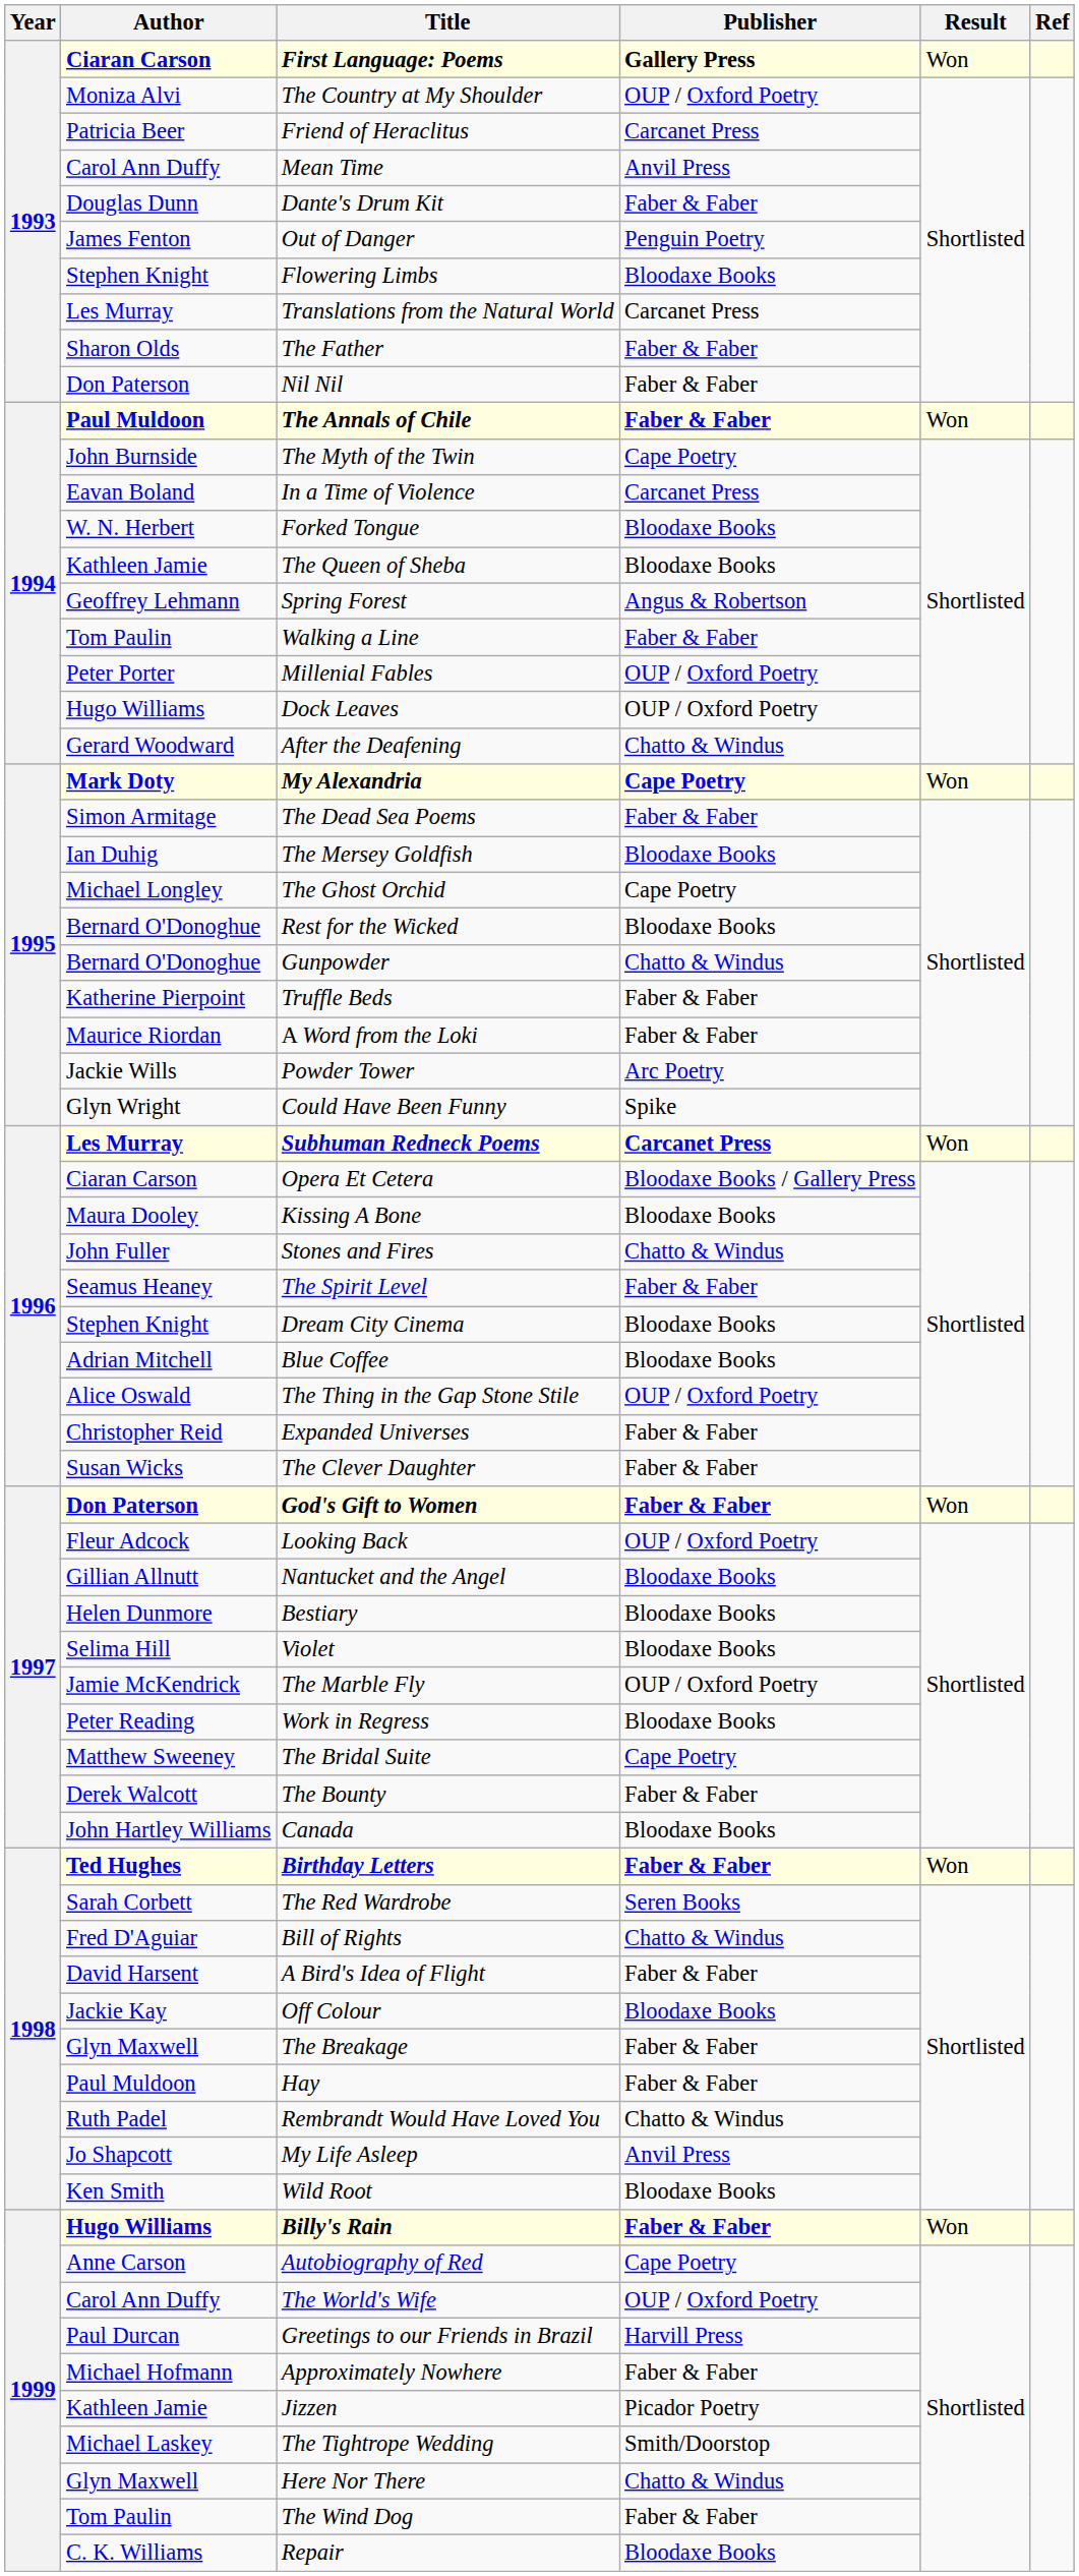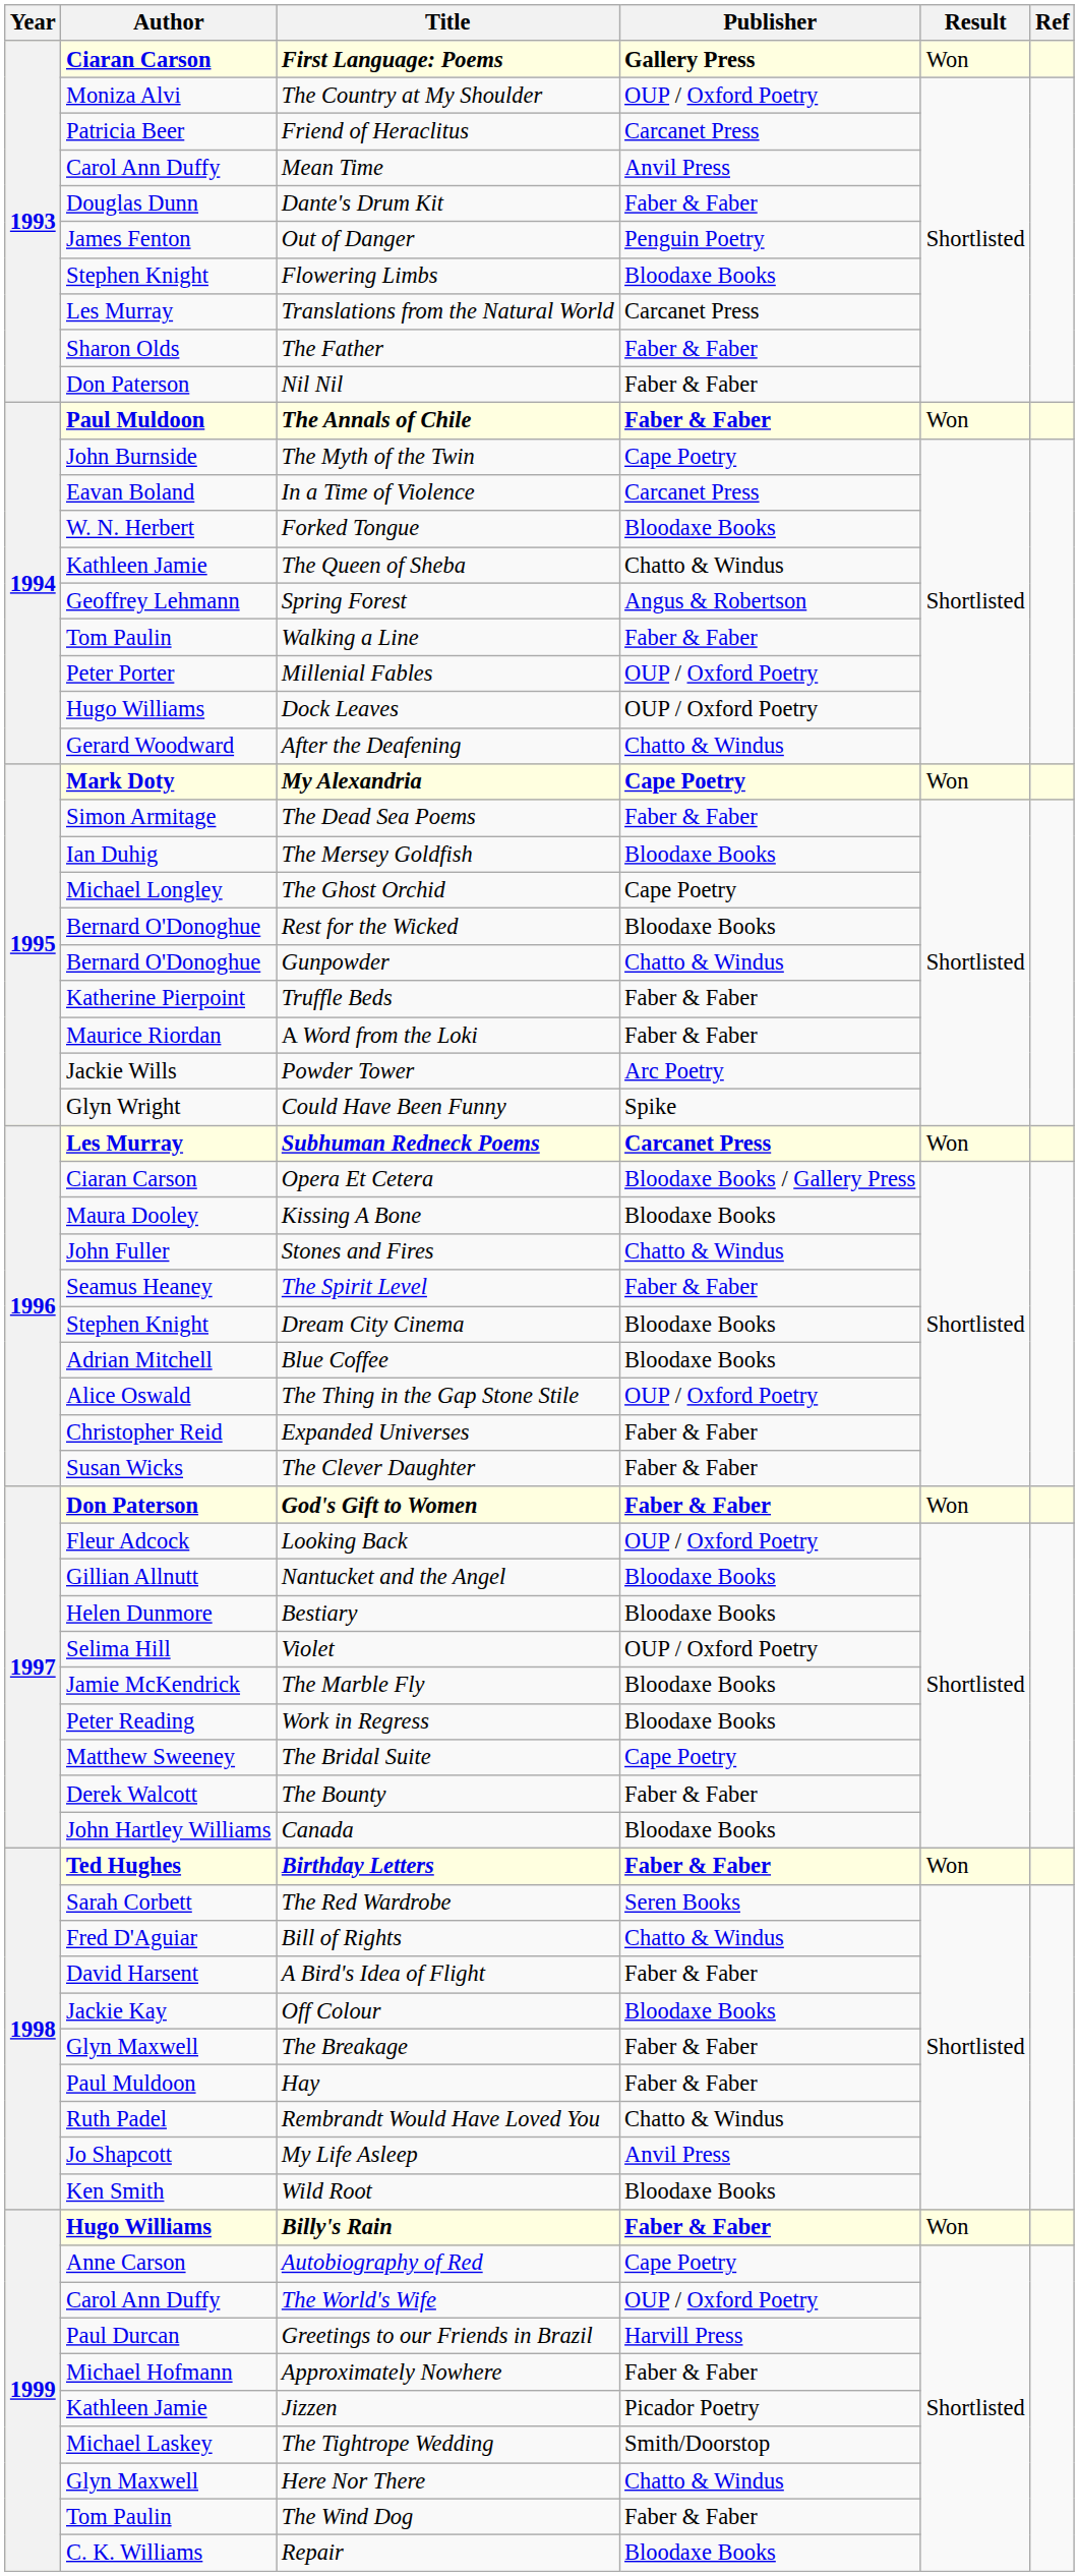The Queen of Sheba | Publisher: Bloodaxe Books -> Chatto & Windus
Violet | Publisher: Bloodaxe Books -> OUP / Oxford Poetry
The Marble Fly | Publisher: OUP / Oxford Poetry -> Bloodaxe Books
